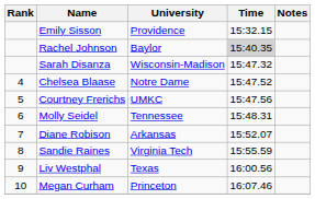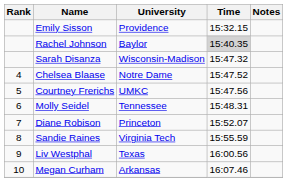Diane Robison | University: Arkansas -> Princeton
Megan Curham | University: Princeton -> Arkansas
